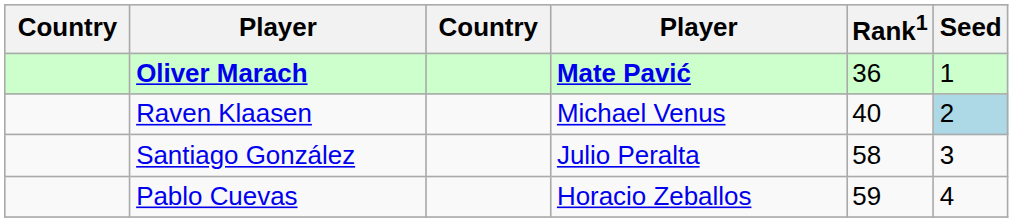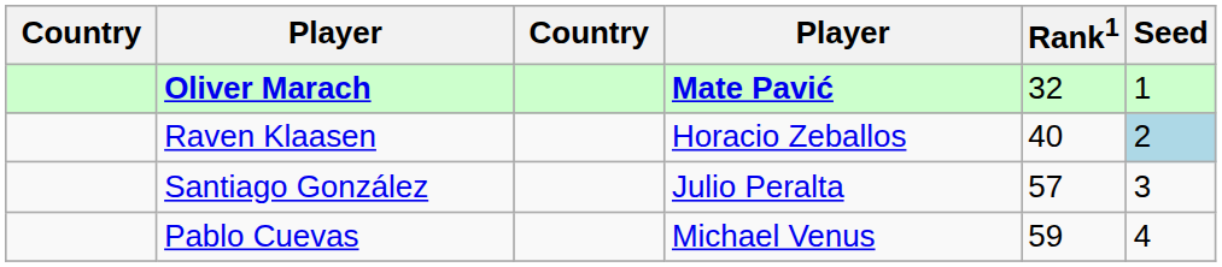Oliver Marach | Rank1: 36 -> 32
Raven Klaasen | column 4: Michael Venus -> Horacio Zeballos
Santiago González | Rank1: 58 -> 57
Pablo Cuevas | column 4: Horacio Zeballos -> Michael Venus
